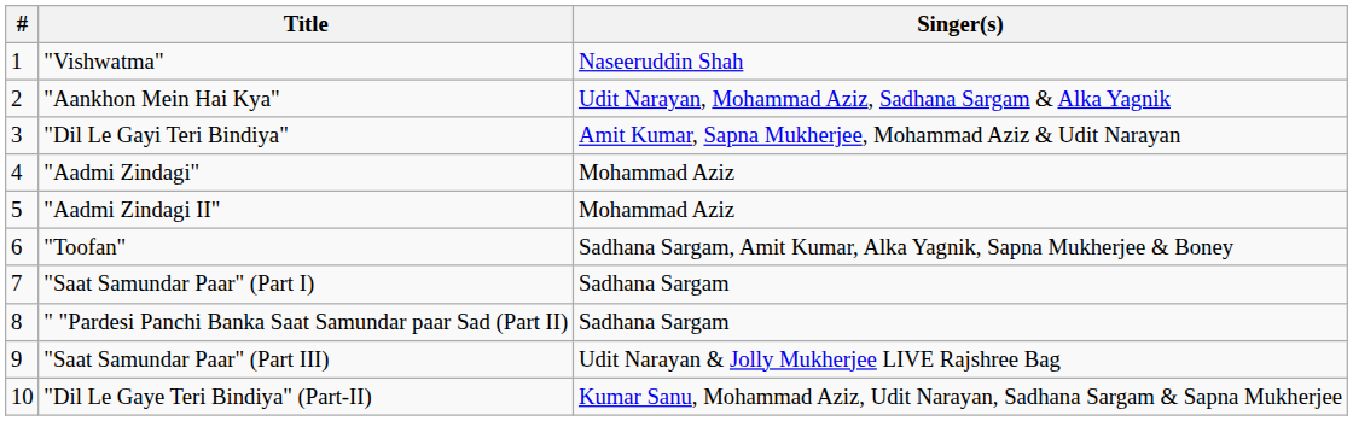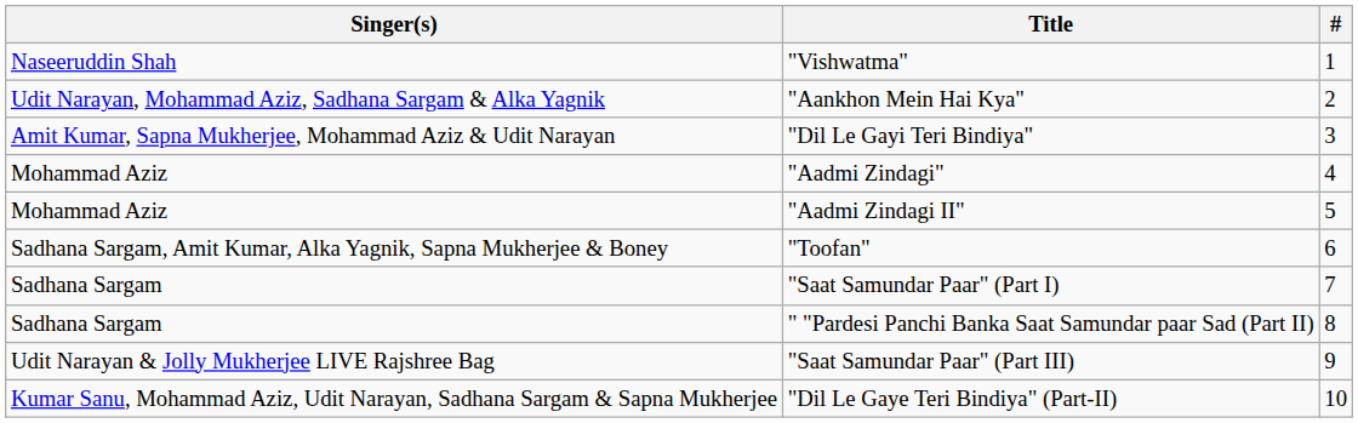columns swapped: # <-> Singer(s)
